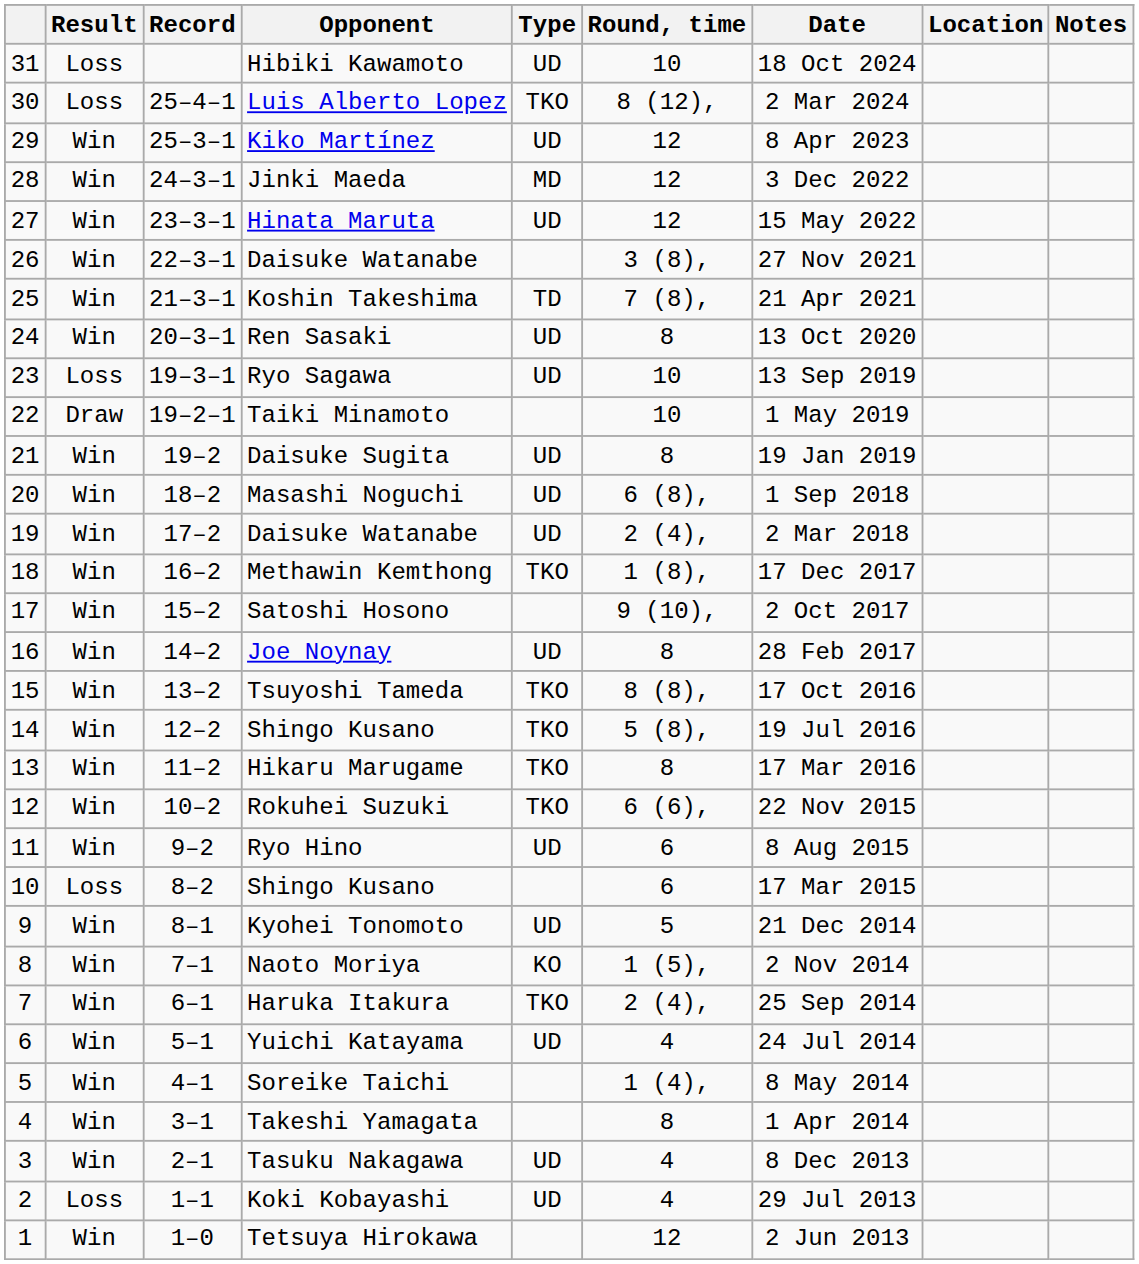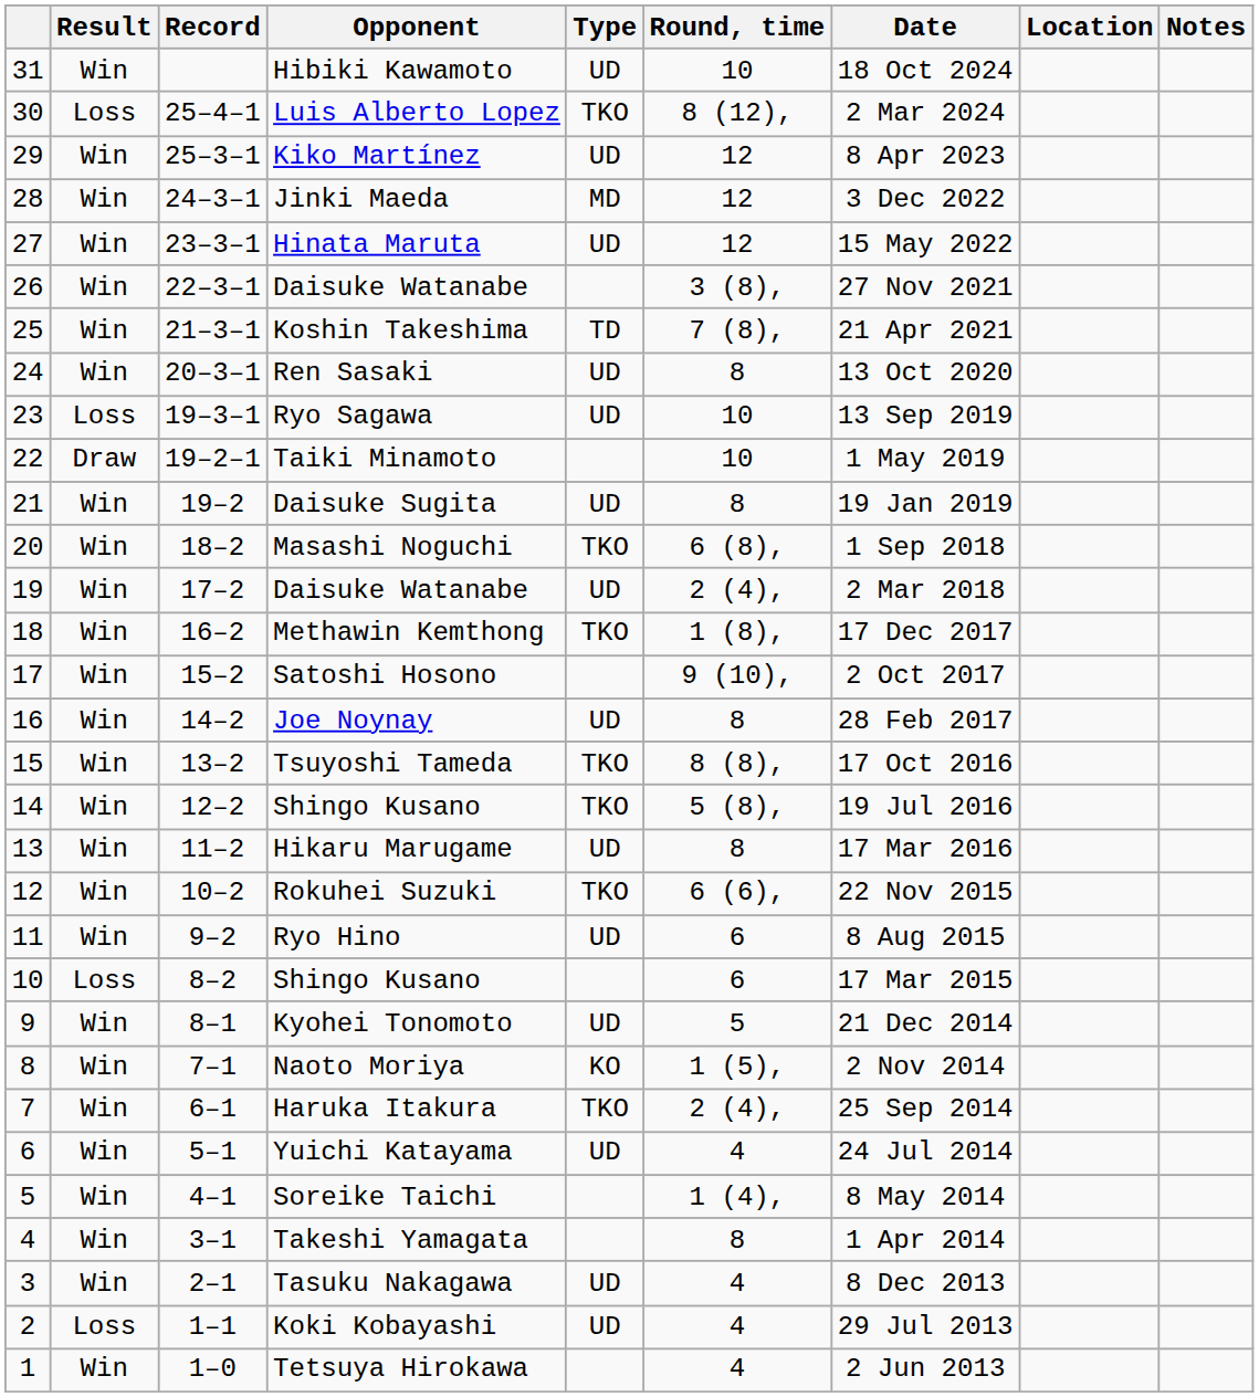Hibiki Kawamoto | Result: Loss -> Win
Masashi Noguchi | Type: UD -> TKO
Hikaru Marugame | Type: TKO -> UD
Tetsuya Hirokawa | Round, time: 12 -> 4
